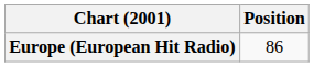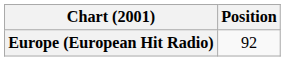Europe (European Hit Radio) | Position: 86 -> 92
